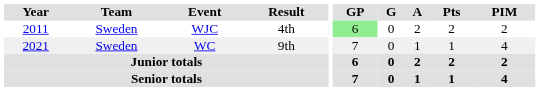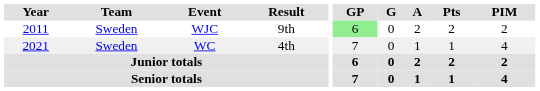WJC | Result: 4th -> 9th
WC | Result: 9th -> 4th
